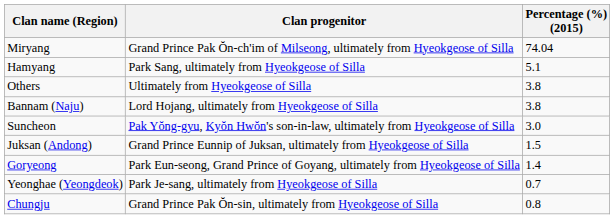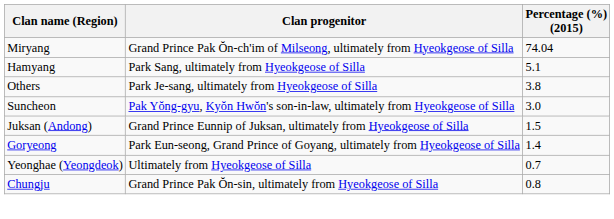Others | Clan progenitor: Ultimately from Hyeokgeose of Silla -> Park Je-sang, ultimately from Hyeokgeose of Silla
- row: Bannam (Naju) | Lord Hojang, ultimately from Hyeokgeose of Silla | 3.8
Yeonghae (Yeongdeok) | Clan progenitor: Park Je-sang, ultimately from Hyeokgeose of Silla -> Ultimately from Hyeokgeose of Silla
